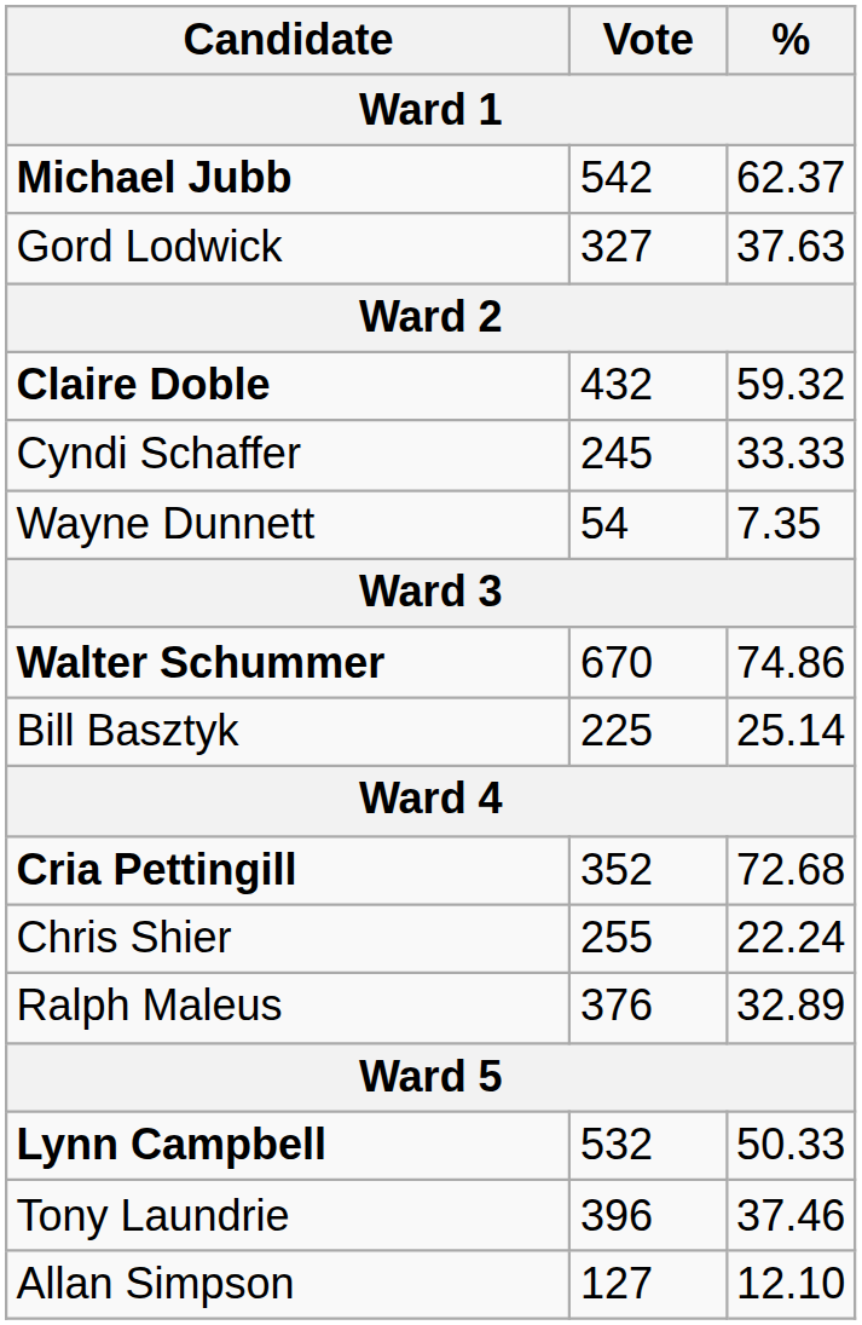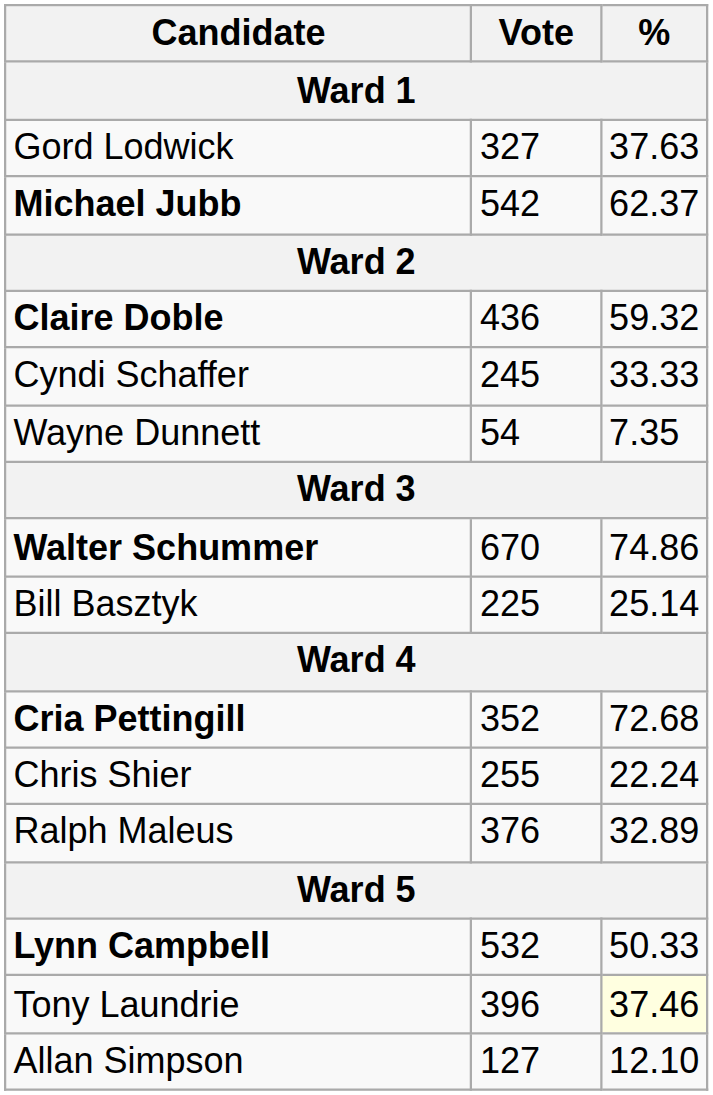rows swapped: Michael Jubb <-> Gord Lodwick
Claire Doble | Vote: 432 -> 436
Tony Laundrie | %: no background -> lightyellow background
